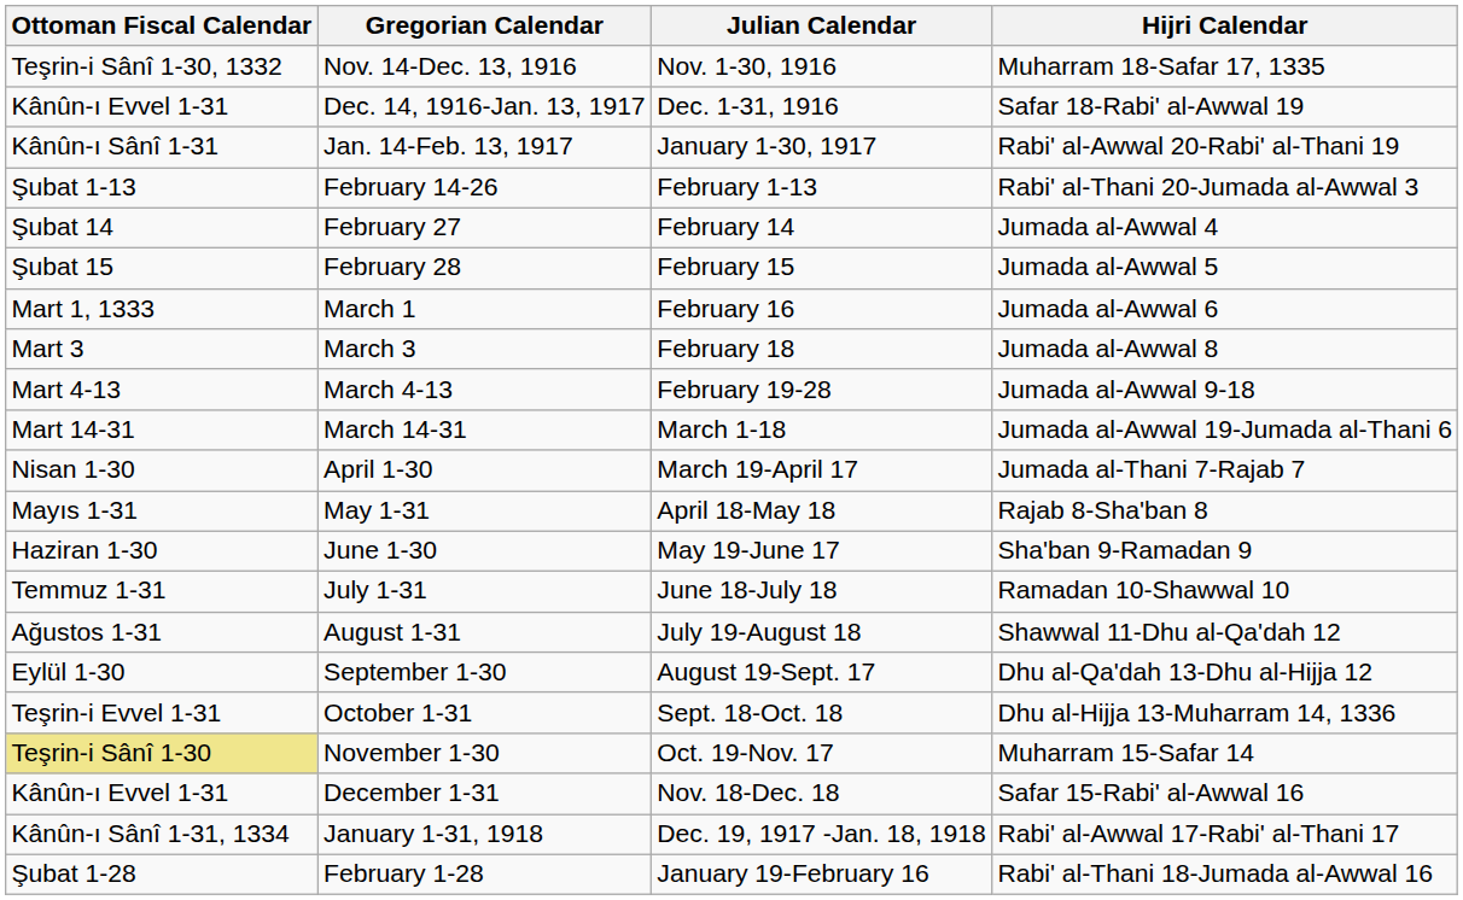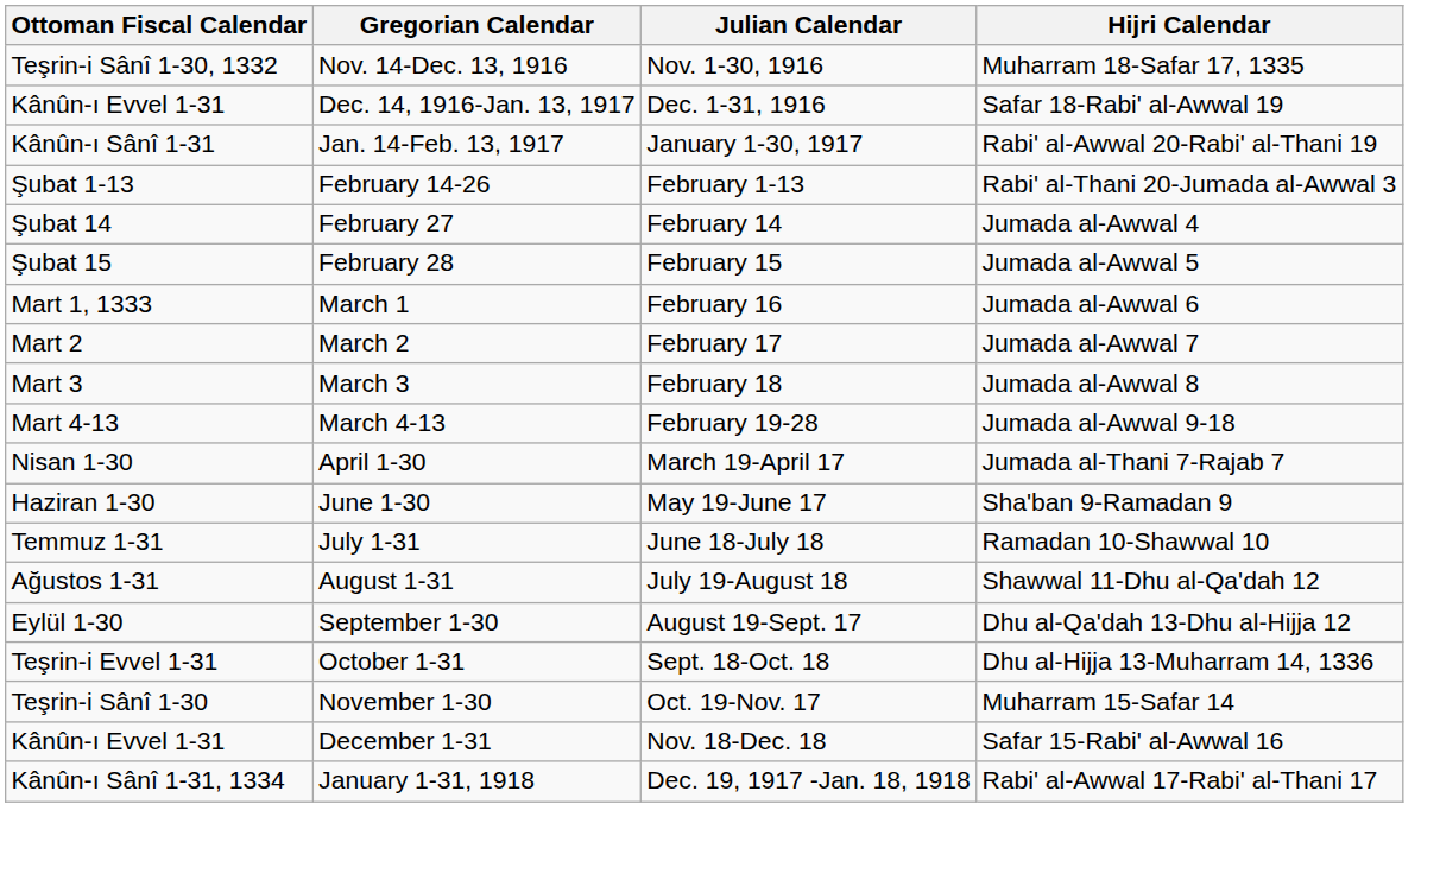+ row: Mart 2 | March 2 | February 17 | Jumada al-Awwal 7
- row: Mart 14-31 | March 14-31 | March 1-18 | Jumada al-Awwal 19-Jumada al-Thani 6
- row: Mayıs 1-31 | May 1-31 | April 18-May 18 | Rajab 8-Sha'ban 8
November 1-30 | Ottoman Fiscal Calendar: khaki background -> no background
- row: Şubat 1-28 | February 1-28 | January 19-February 16 | Rabi' al-Thani 18-Jumada al-Awwal 16
